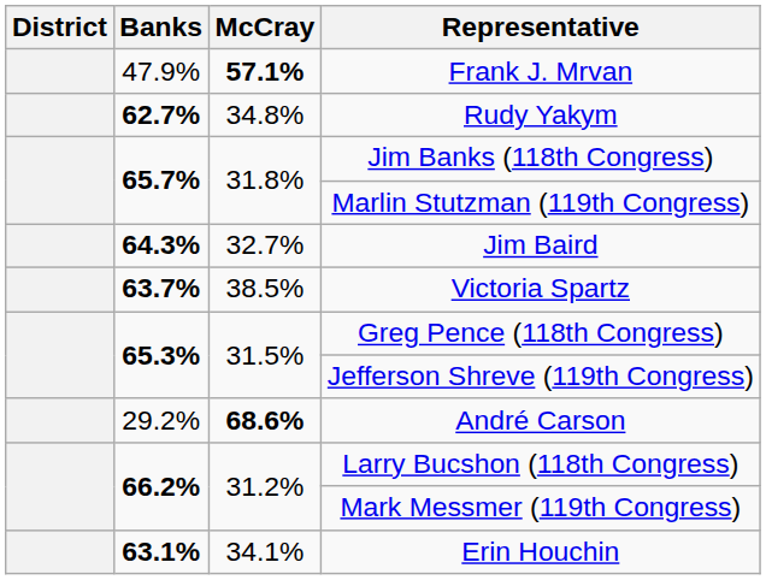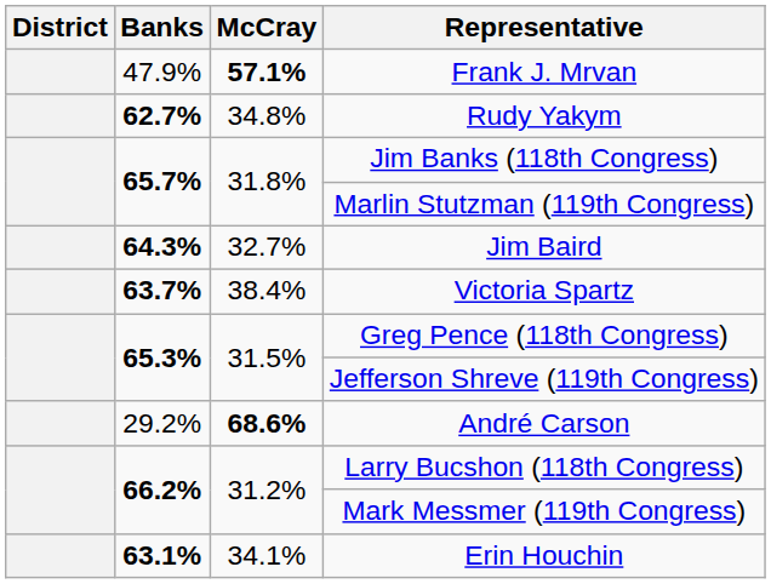Victoria Spartz | McCray: 38.5% -> 38.4%
